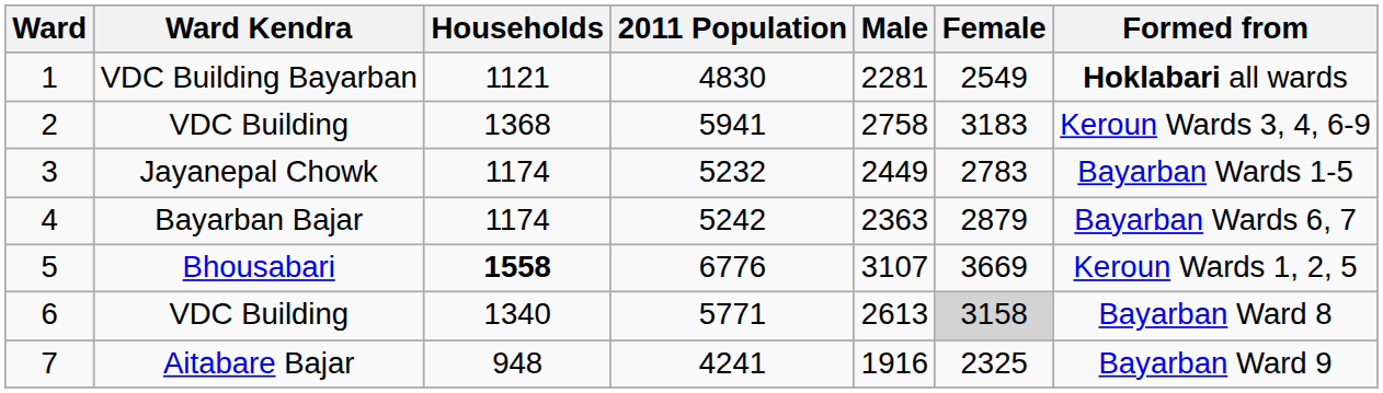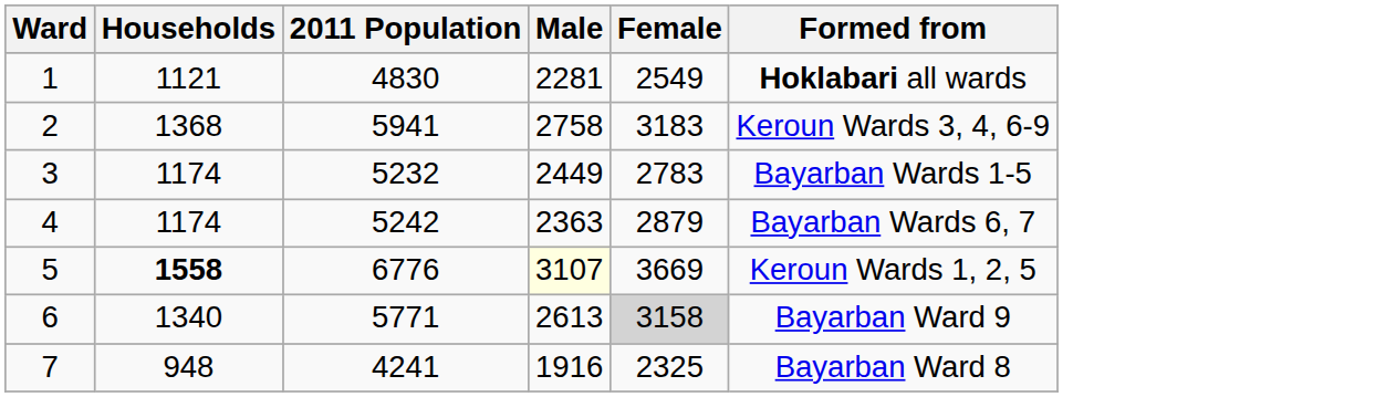- column: Ward Kendra | VDC Building Bayarban | VDC Building | Jayanepal Chowk | Bayarban Bajar | Bhousabari | VDC Building | Aitabare Bajar
5 | Male: no background -> lightyellow background
6 | Formed from: Bayarban Ward 8 -> Bayarban Ward 9
7 | Formed from: Bayarban Ward 9 -> Bayarban Ward 8
